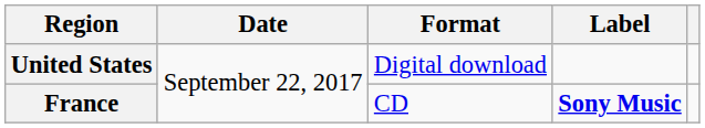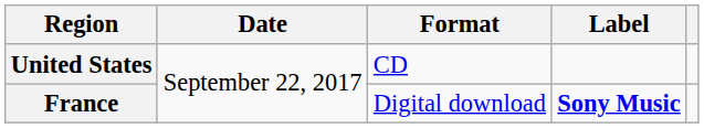United States | Format: Digital download -> CD
France | Format: CD -> Digital download
